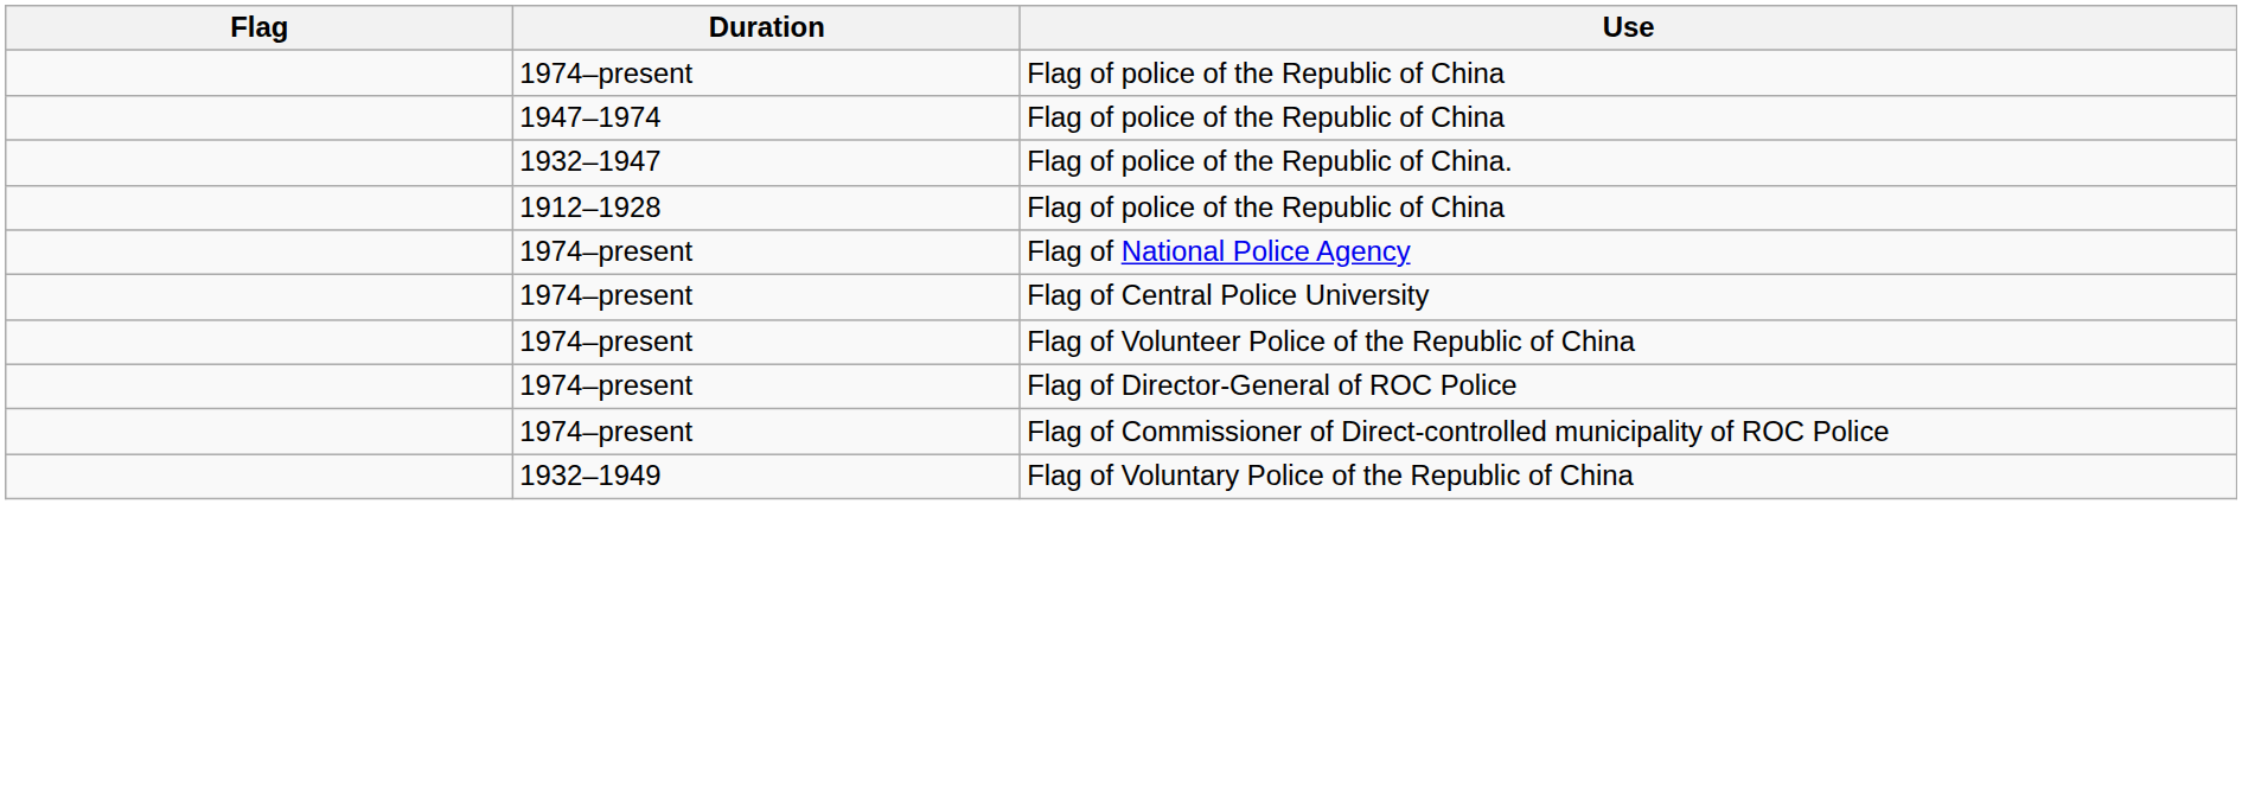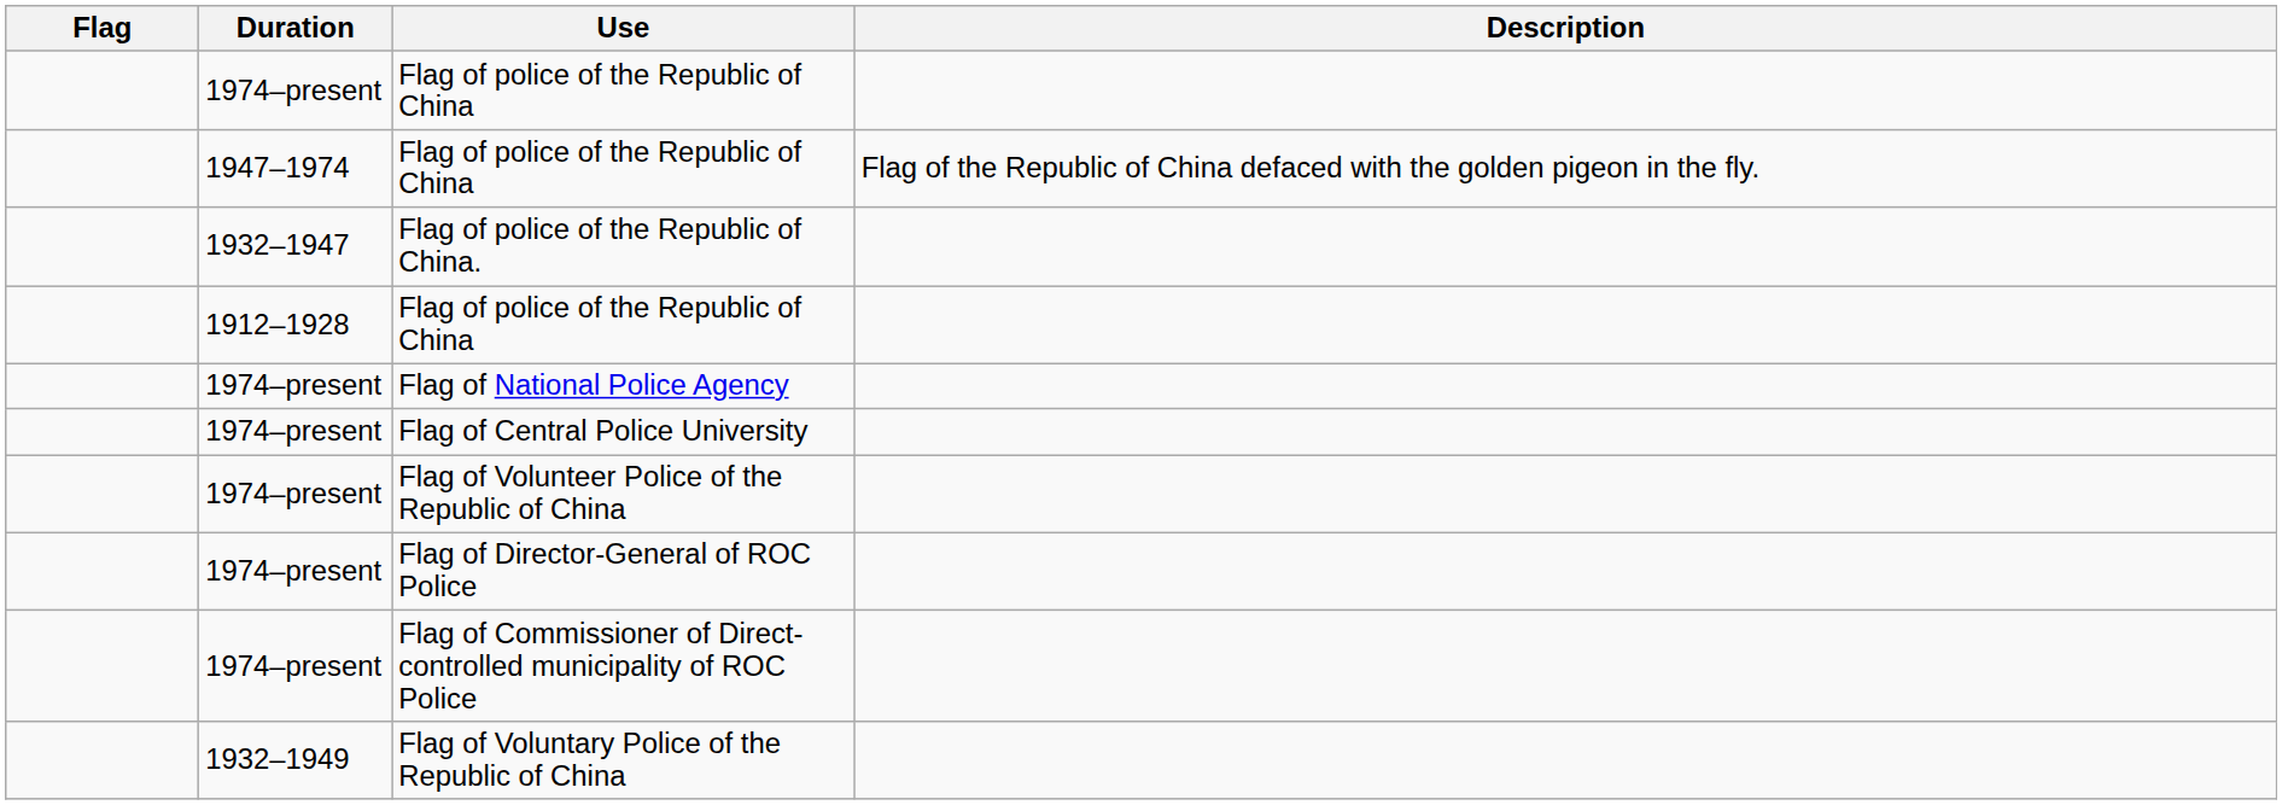+ column: Description | Flag of the Republic of China defaced with the golden pigeon in the fly.
